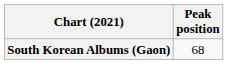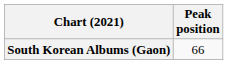South Korean Albums (Gaon) | Peak position: 68 -> 66
